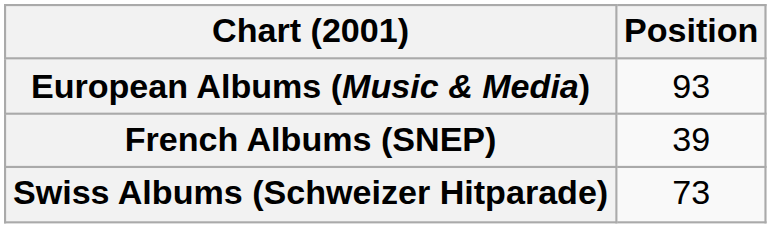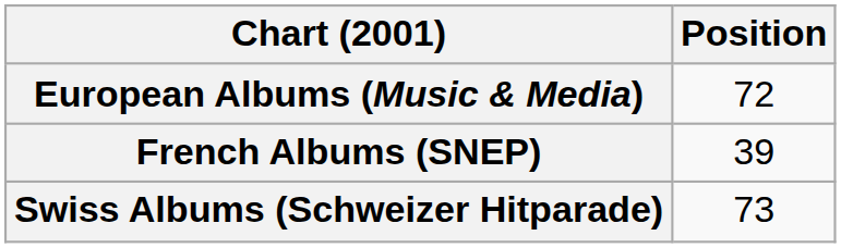European Albums (Music & Media) | Position: 93 -> 72
